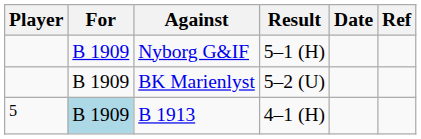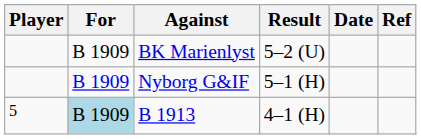rows swapped: Nyborg G&IF <-> BK Marienlyst
